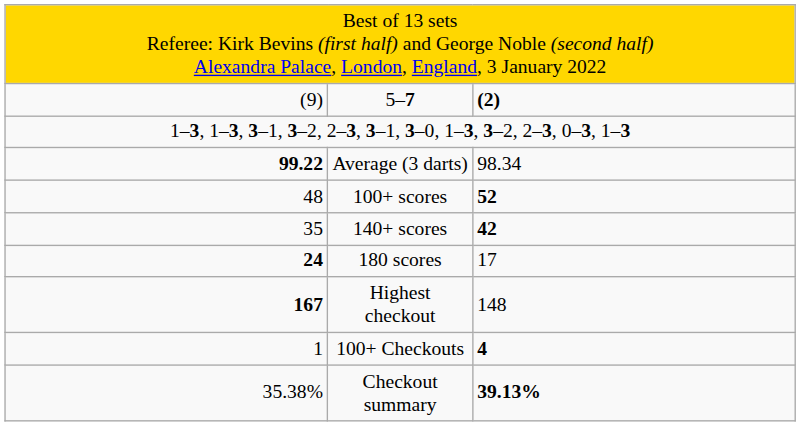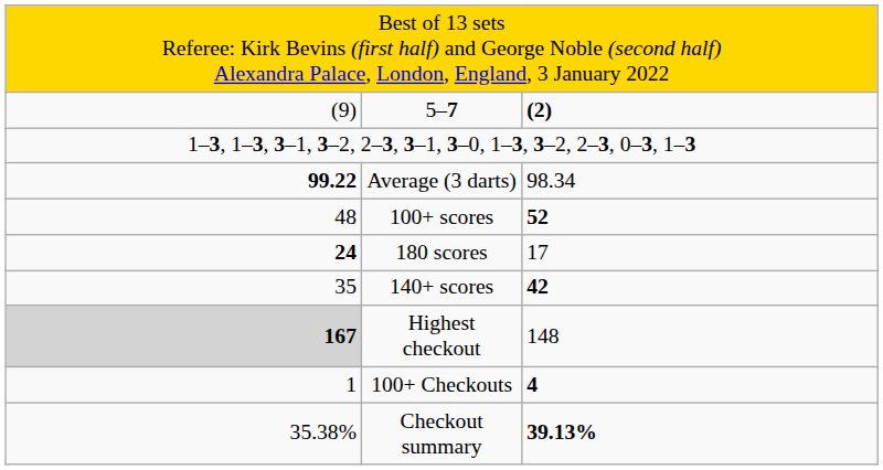rows swapped: 140+ scores <-> 180 scores
Highest checkout | column 1: no background -> lightgrey background
